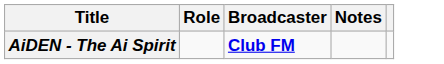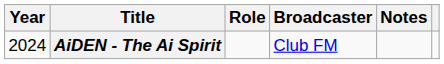+ column: Year | 2024
AiDEN - The Ai Spirit | Broadcaster: bold -> normal
